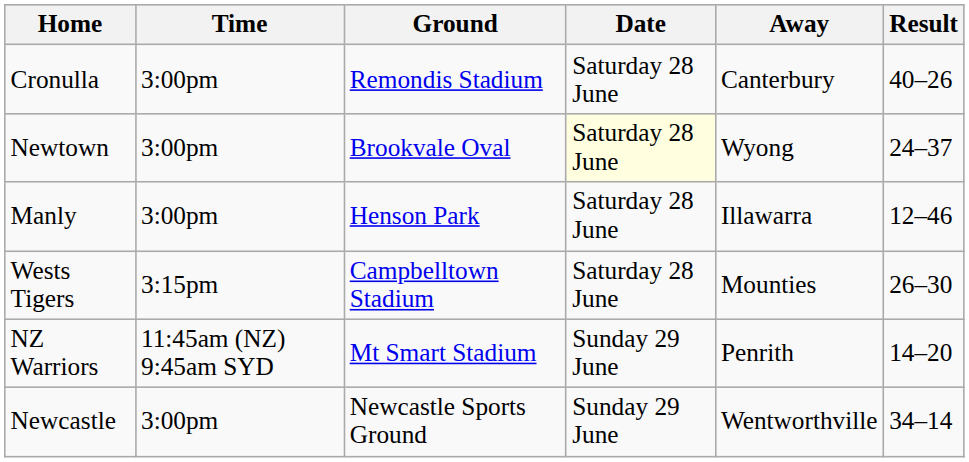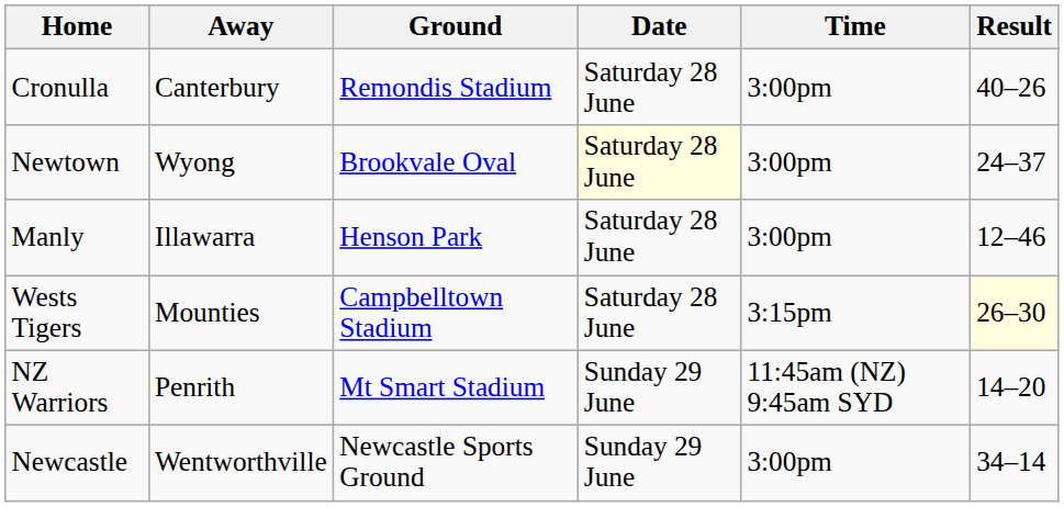columns swapped: Away <-> Time
Wests Tigers | Result: no background -> lightyellow background
